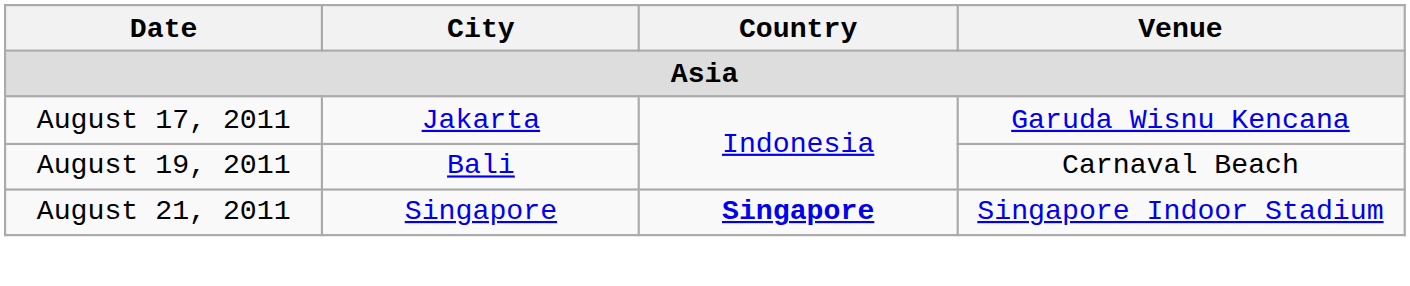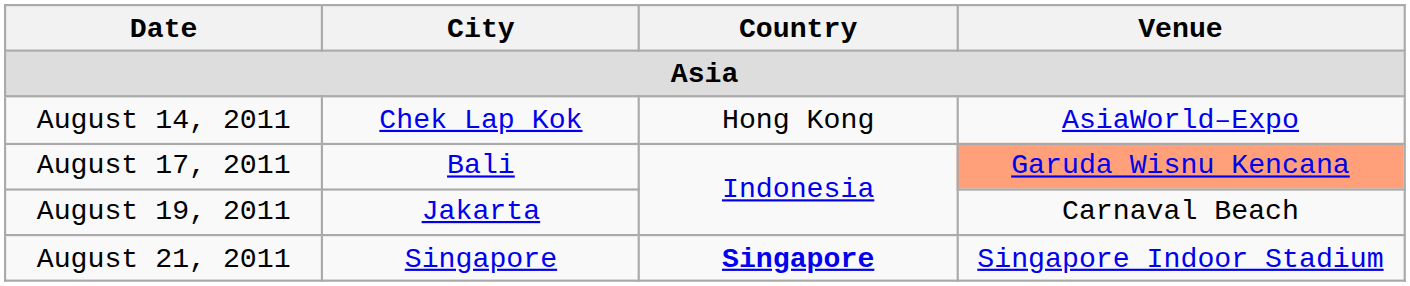+ row: August 14, 2011 | Chek Lap Kok | Hong Kong | AsiaWorld–Expo
August 17, 2011 | City: Jakarta -> Bali
August 17, 2011 | Venue: no background -> lightsalmon background
August 19, 2011 | City: Bali -> Jakarta
